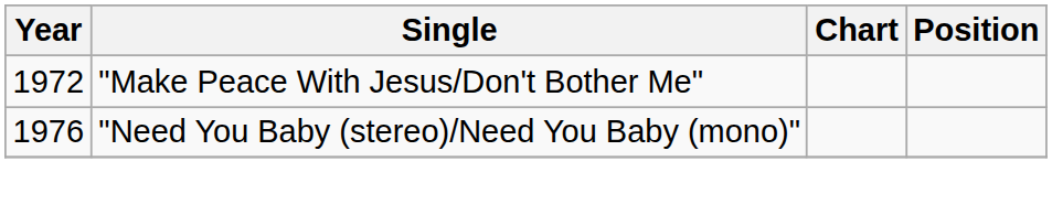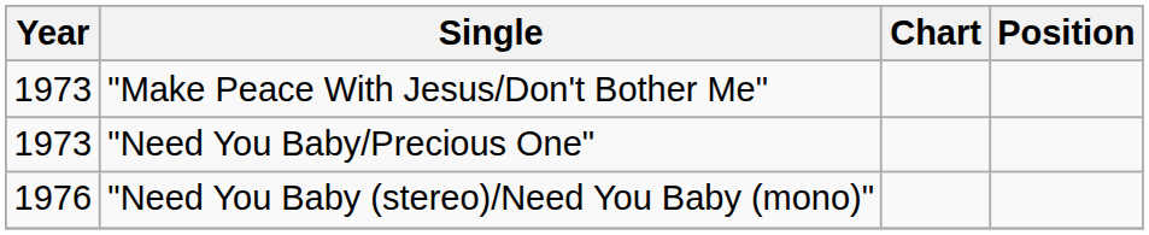"Make Peace With Jesus/Don't Bother Me" | Year: 1972 -> 1973
+ row: 1973 | "Need You Baby/Precious One"
